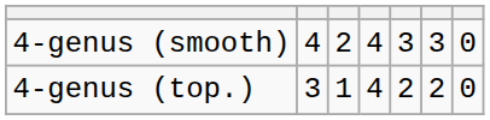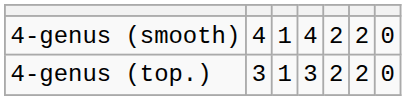4-genus (smooth) | column 3: 2 -> 1
4-genus (smooth) | column 5: 3 -> 2
4-genus (smooth) | column 6: 3 -> 2
4-genus (top.) | column 4: 4 -> 3
